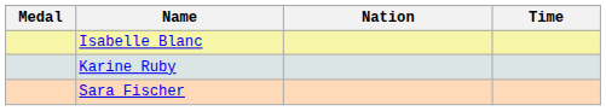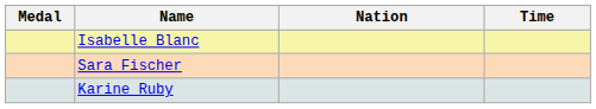rows swapped: Karine Ruby <-> Sara Fischer
